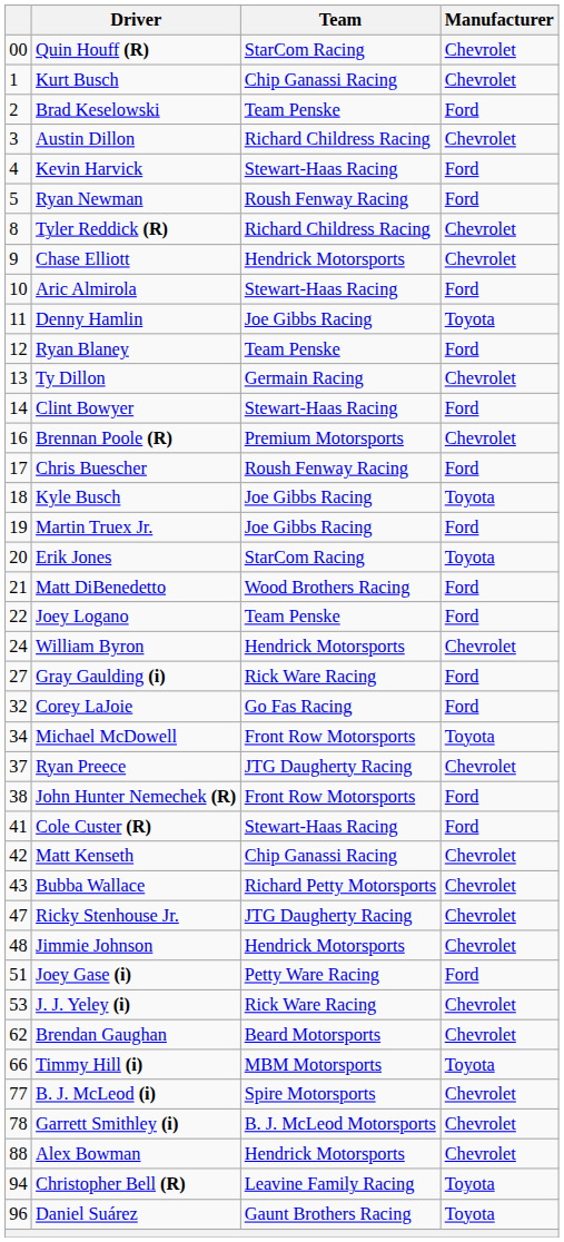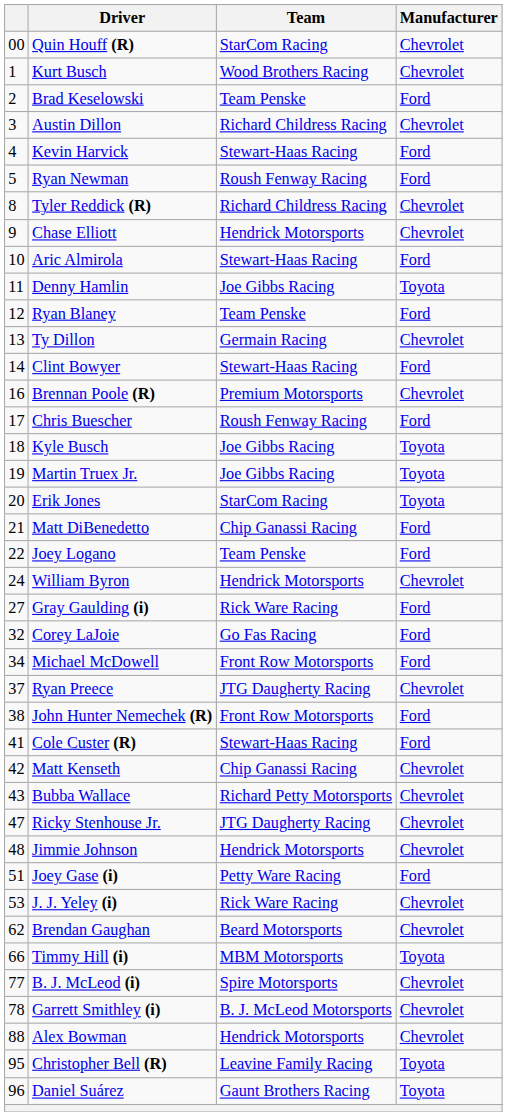Kurt Busch | Team: Chip Ganassi Racing -> Wood Brothers Racing
Martin Truex Jr. | Manufacturer: Ford -> Toyota
Matt DiBenedetto | Team: Wood Brothers Racing -> Chip Ganassi Racing
Michael McDowell | Manufacturer: Toyota -> Ford
Christopher Bell (R) | column 1: 94 -> 95
